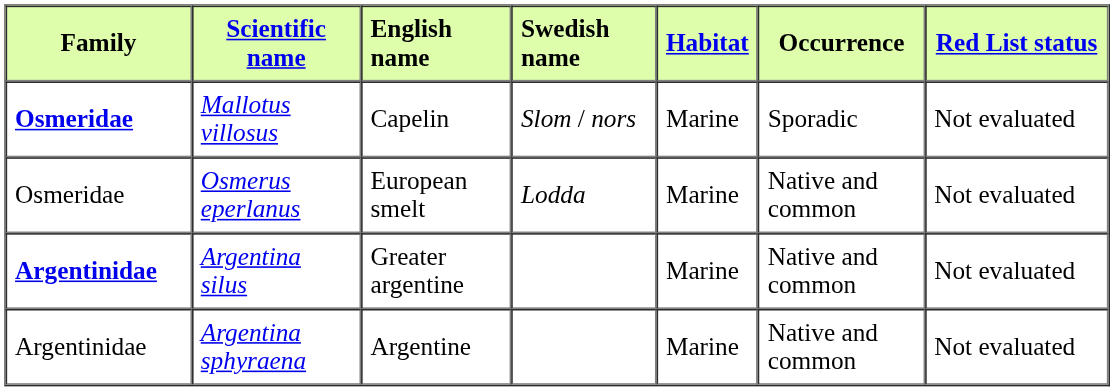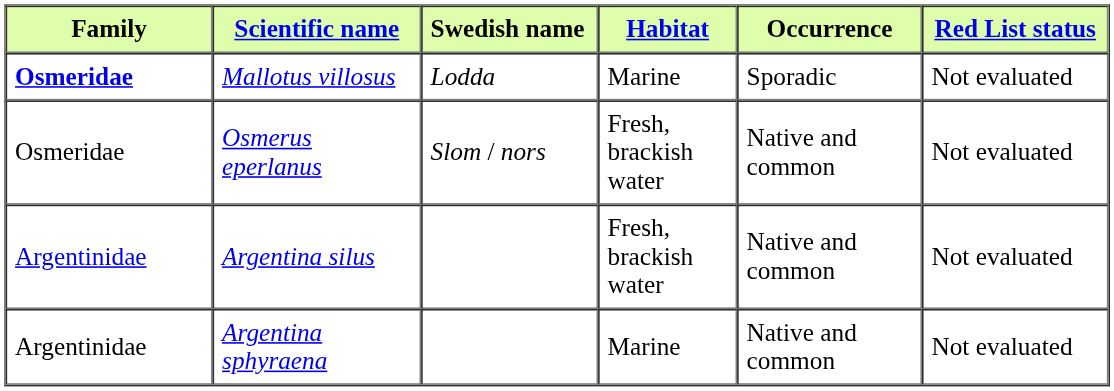- column: English name | Capelin | European smelt | Greater argentine | Argentine
Mallotus villosus | Swedish name: Slom / nors -> Lodda
Osmerus eperlanus | Swedish name: Lodda -> Slom / nors
Osmerus eperlanus | Habitat: Marine -> Fresh, brackish water
Argentina silus | Family: bold -> normal
Argentina silus | Habitat: Marine -> Fresh, brackish water
